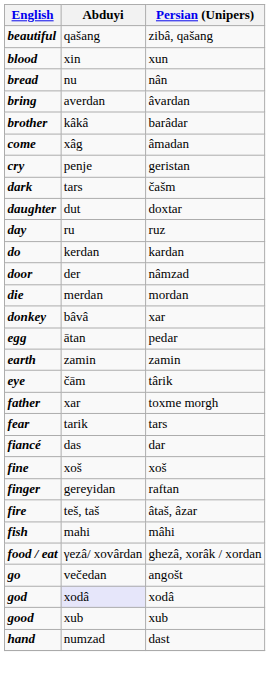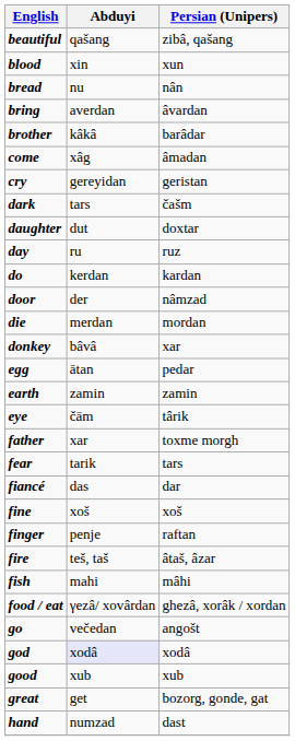cry | Abduyi: penje -> gereyidan
finger | Abduyi: gereyidan -> penje
+ row: great | get | bozorg, gonde, gat
